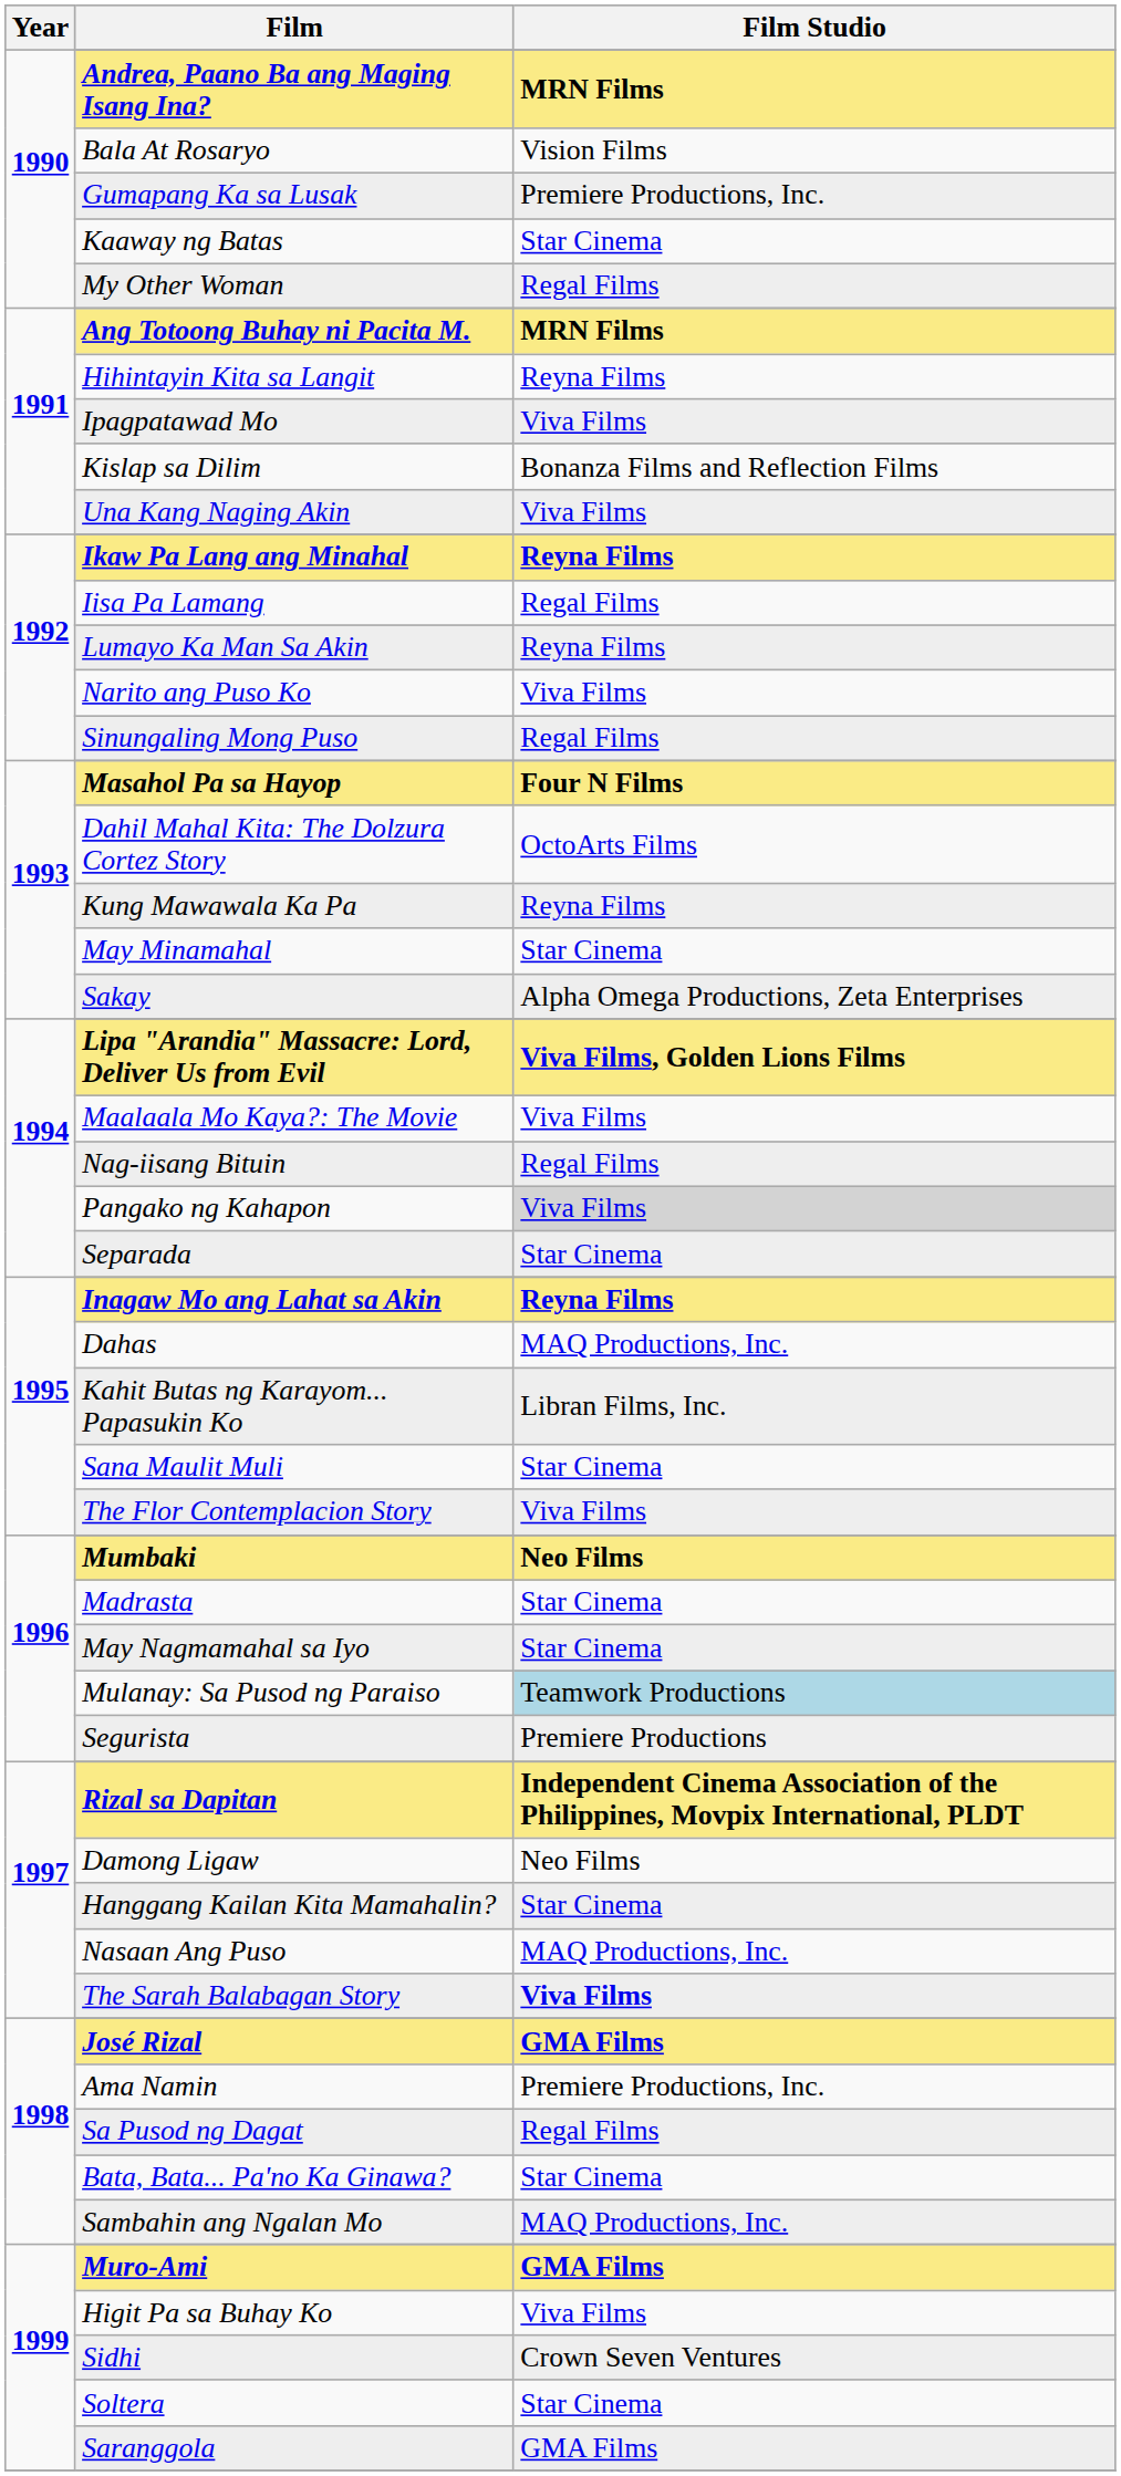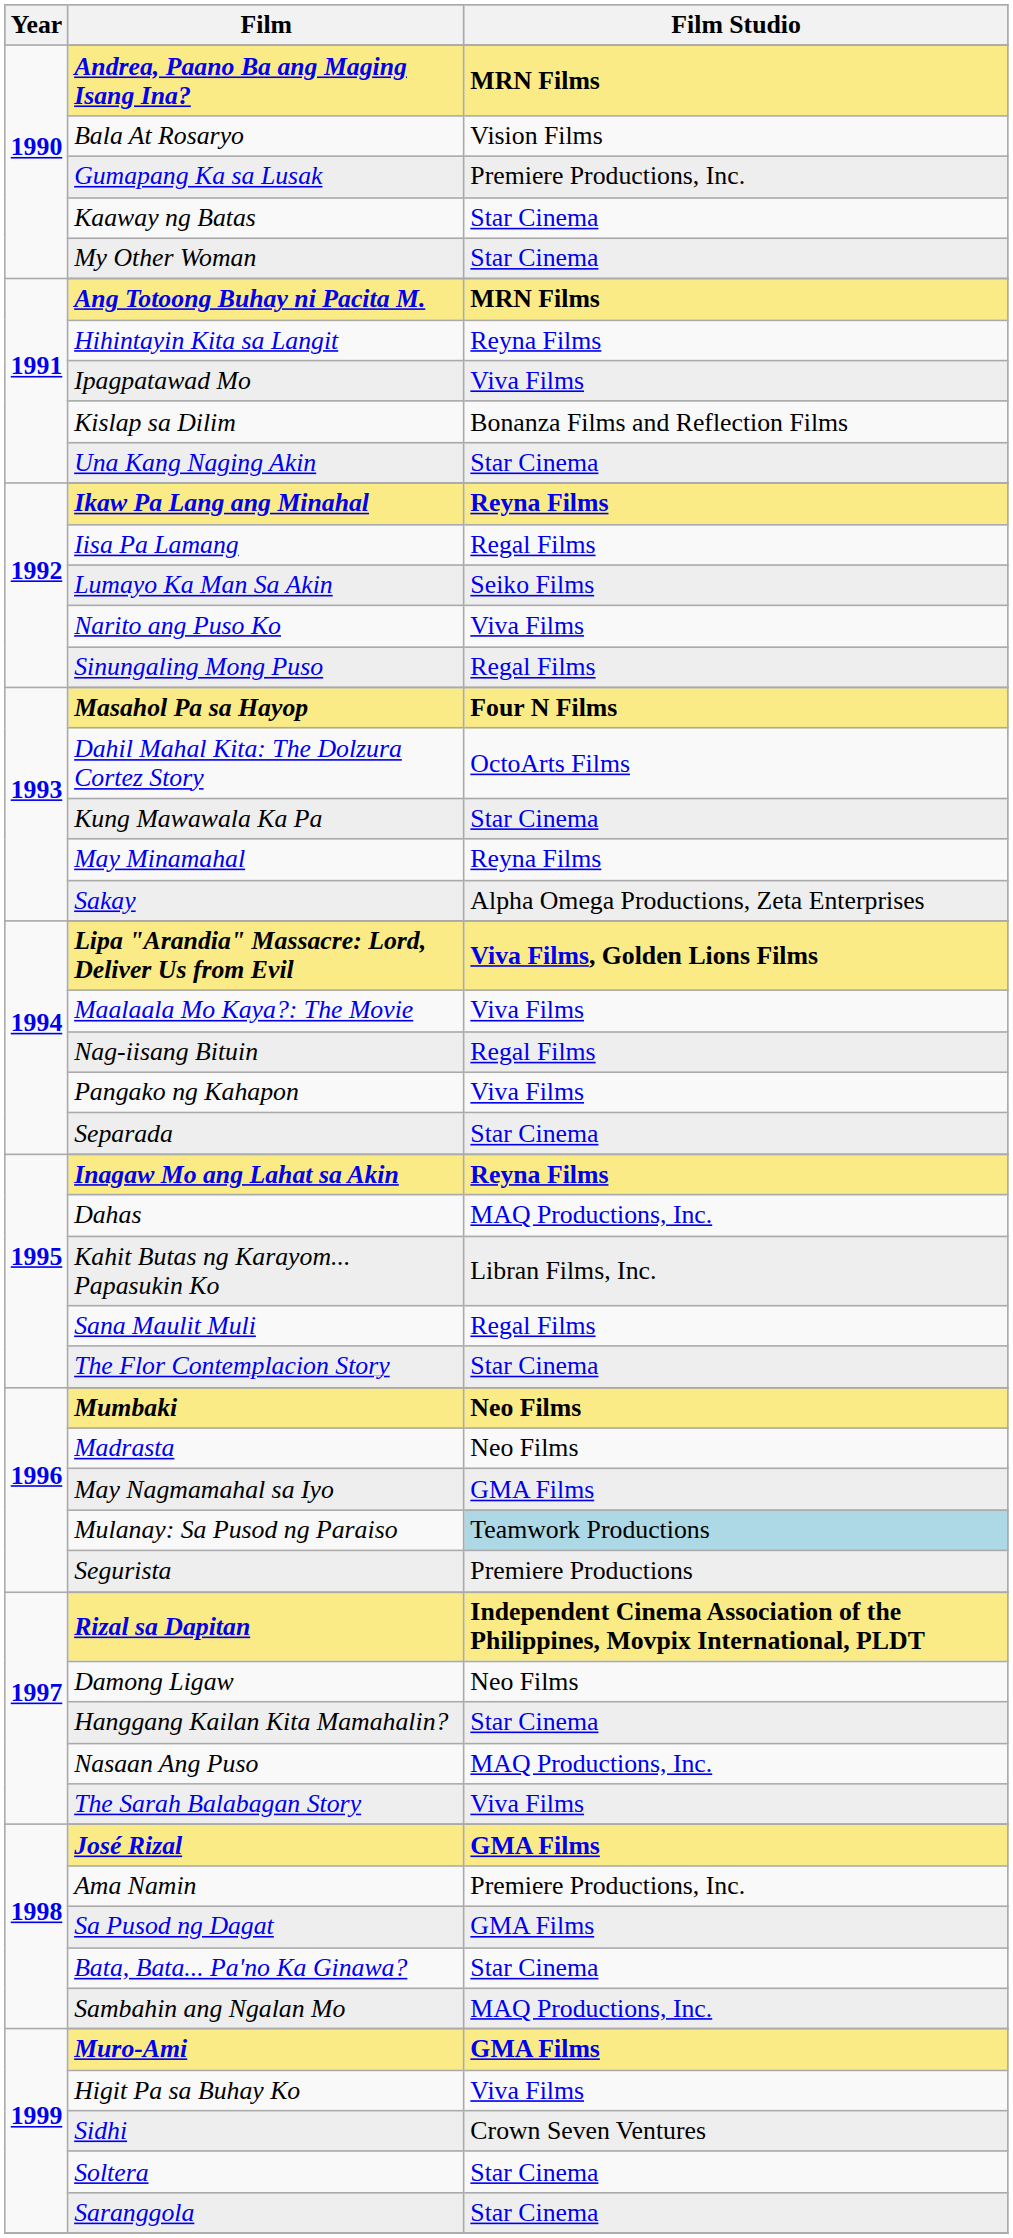My Other Woman | Film Studio: Regal Films -> Star Cinema
Una Kang Naging Akin | Film Studio: Viva Films -> Star Cinema
Lumayo Ka Man Sa Akin | Film Studio: Reyna Films -> Seiko Films
Kung Mawawala Ka Pa | Film Studio: Reyna Films -> Star Cinema
May Minamahal | Film Studio: Star Cinema -> Reyna Films
Pangako ng Kahapon | Film Studio: lightgrey background -> no background
Sana Maulit Muli | Film Studio: Star Cinema -> Regal Films
The Flor Contemplacion Story | Film Studio: Viva Films -> Star Cinema
Madrasta | Film Studio: Star Cinema -> Neo Films
May Nagmamahal sa Iyo | Film Studio: Star Cinema -> GMA Films
The Sarah Balabagan Story | Film Studio: bold -> normal
Sa Pusod ng Dagat | Film Studio: Regal Films -> GMA Films
Saranggola | Film Studio: GMA Films -> Star Cinema
